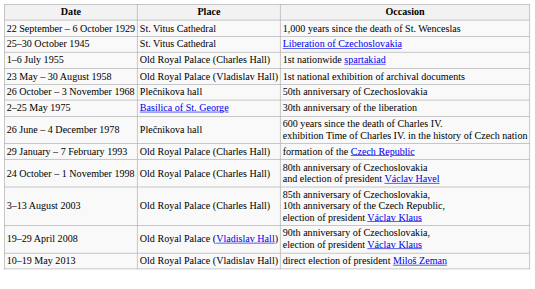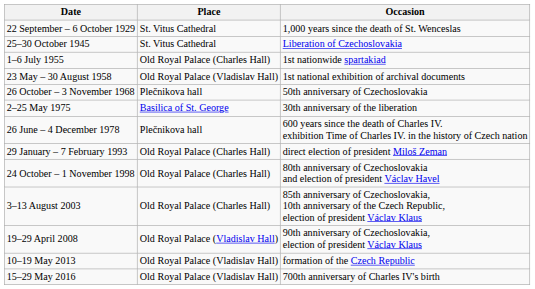29 January – 7 February 1993 | Occasion: formation of the Czech Republic -> direct election of president Miloš Zeman
10–19 May 2013 | Occasion: direct election of president Miloš Zeman -> formation of the Czech Republic
+ row: 15–29 May 2016 | Old Royal Palace (Vladislav Hall) | 700th anniversary of Charles IV's birth
